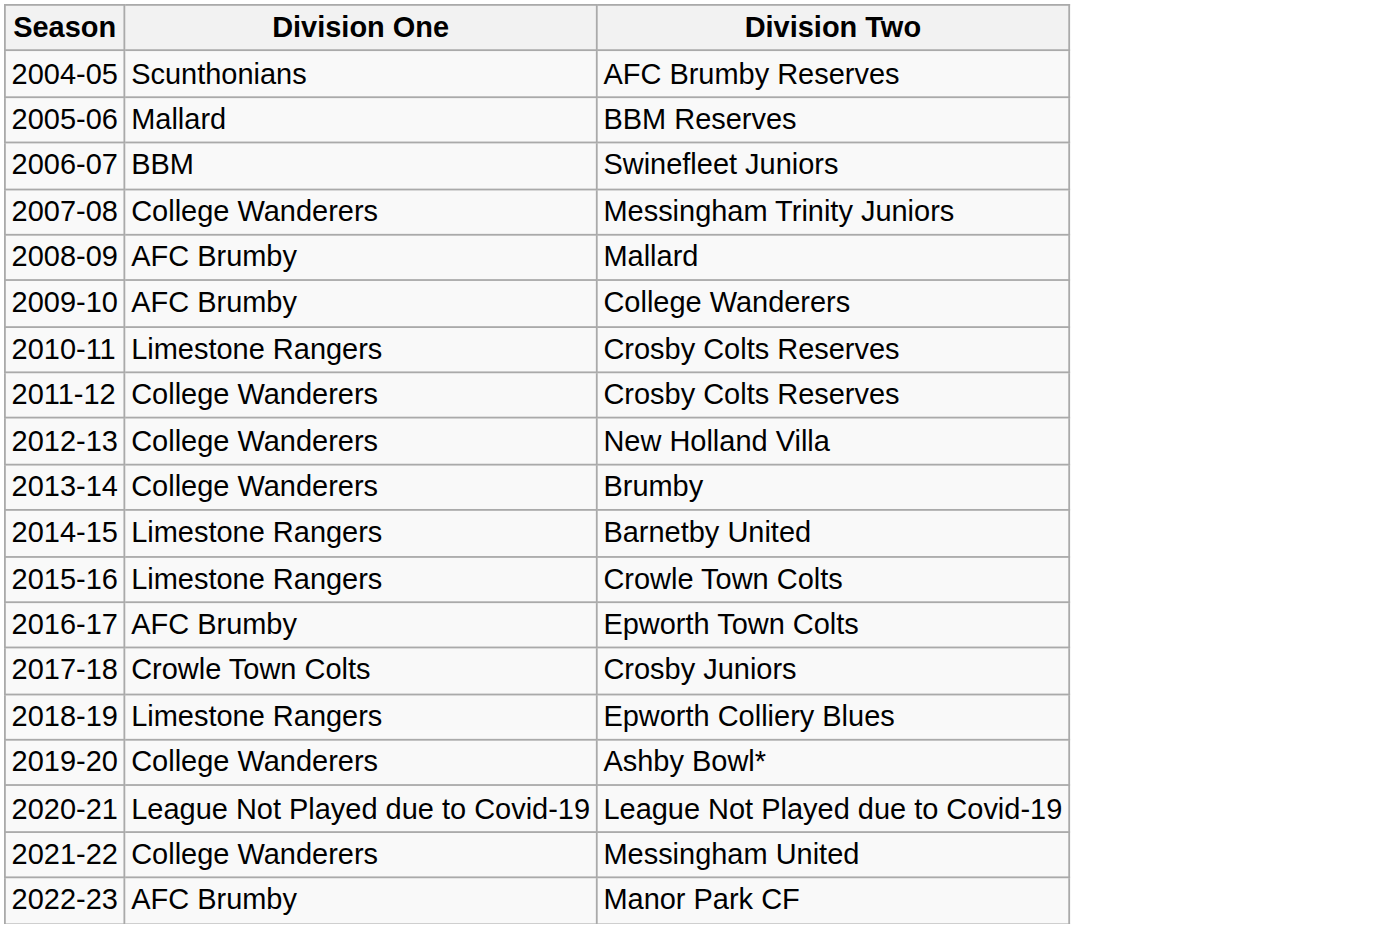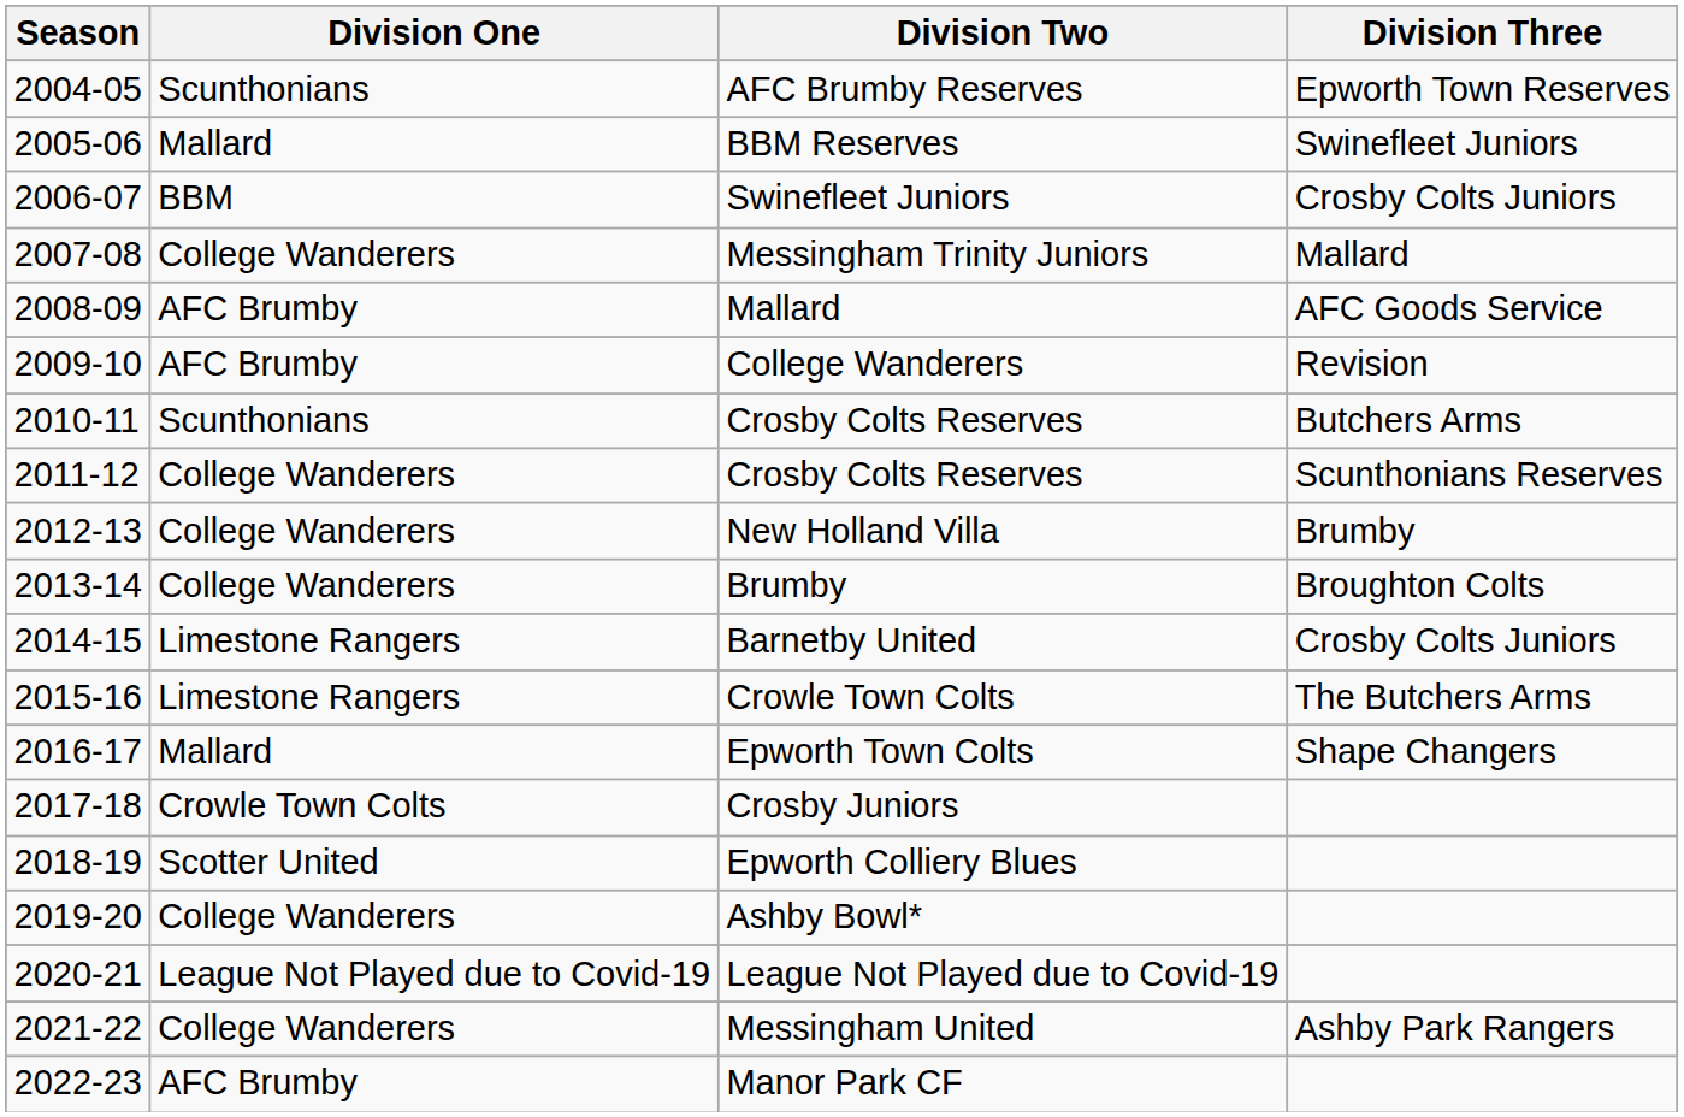+ column: Division Three | Epworth Town Reserves | Swinefleet Juniors | Crosby Colts Juniors | Mallard | AFC Goods Service | Revision | Butchers Arms | Scunthonians Reserves | Brumby | Broughton Colts | Crosby Colts Juniors | The Butchers Arms | Shape Changers | Ashby Park Rangers
2010-11 / Crosby Colts Reserves | Division One: Limestone Rangers -> Scunthonians
Epworth Town Colts | Division One: AFC Brumby -> Mallard
Epworth Colliery Blues | Division One: Limestone Rangers -> Scotter United
